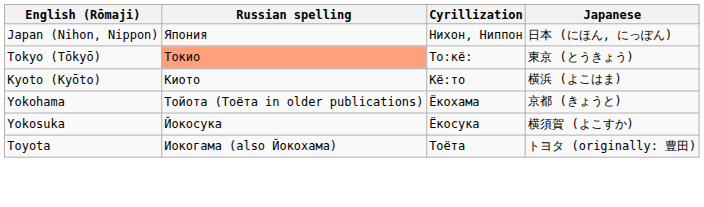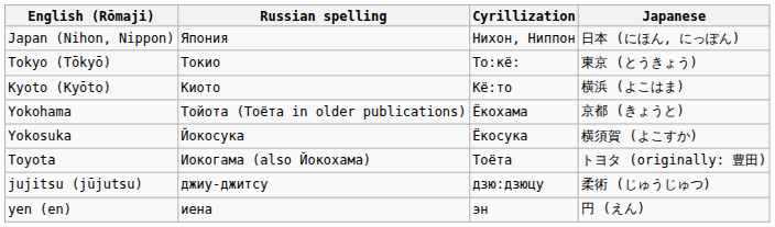Tokyo (Tōkyō) | Russian spelling: lightsalmon background -> no background
+ row: jujitsu (jūjutsu) | джиу-джитсу | дзю:дзюцу | 柔術 (じゅうじゅつ)
+ row: yen (en) | иена | эн | 円 (えん)
